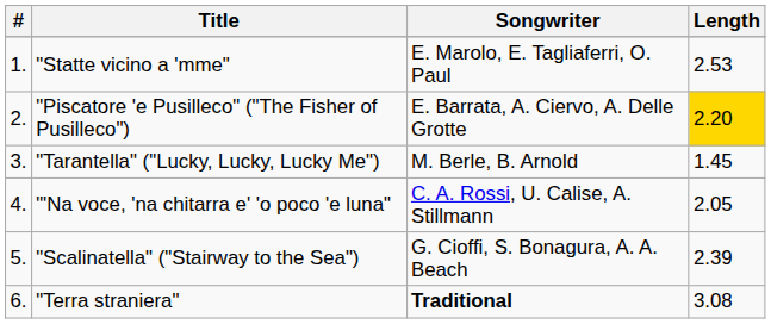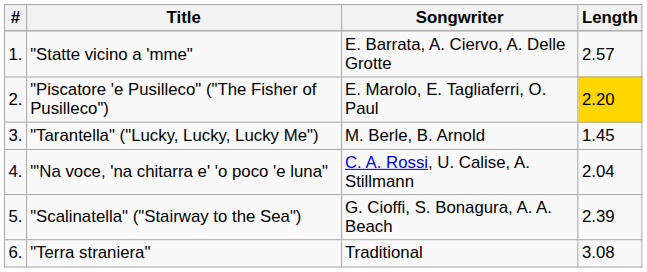"Statte vicino a 'mme" | Songwriter: E. Marolo, E. Tagliaferri, O. Paul -> E. Barrata, A. Ciervo, A. Delle Grotte
"Statte vicino a 'mme" | Length: 2.53 -> 2.57
"Piscatore 'e Pusilleco" ("The Fisher of Pusilleco") | Songwriter: E. Barrata, A. Ciervo, A. Delle Grotte -> E. Marolo, E. Tagliaferri, O. Paul
"'Na voce, 'na chitarra e' 'o poco 'e luna" | Length: 2.05 -> 2.04
"Terra straniera" | Songwriter: bold -> normal
